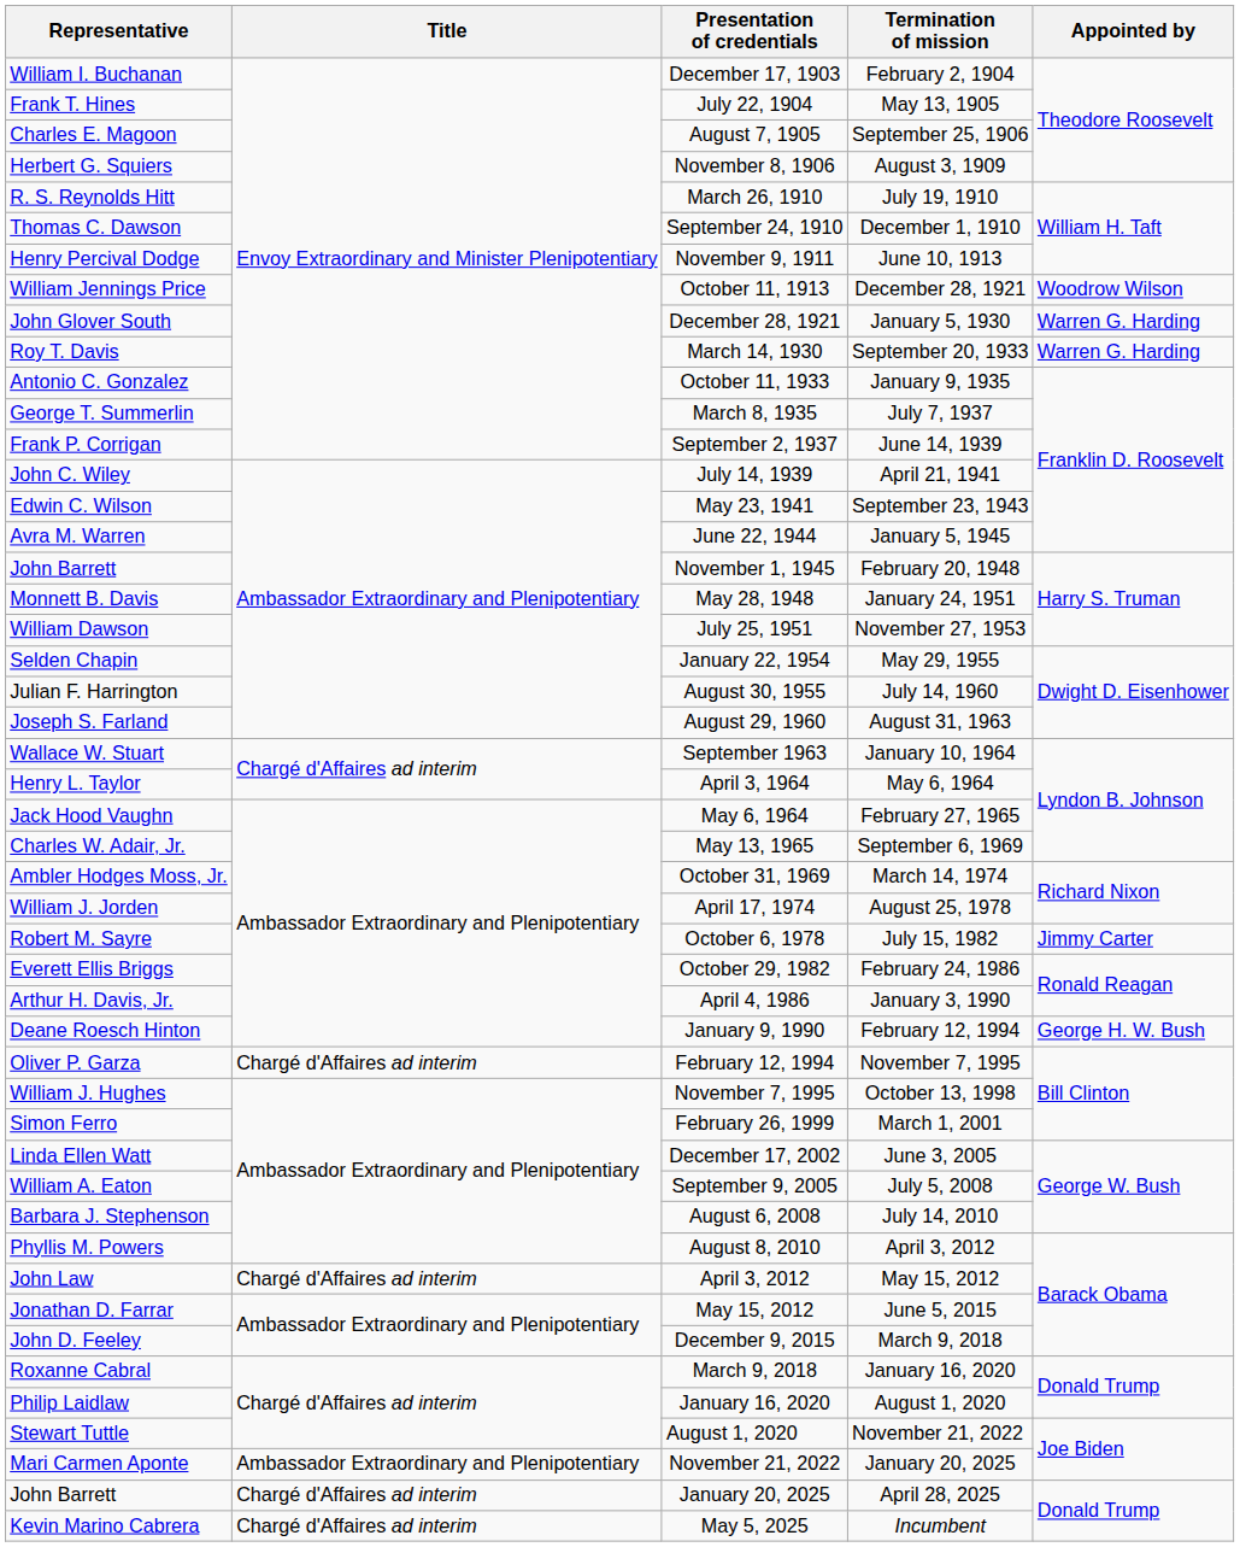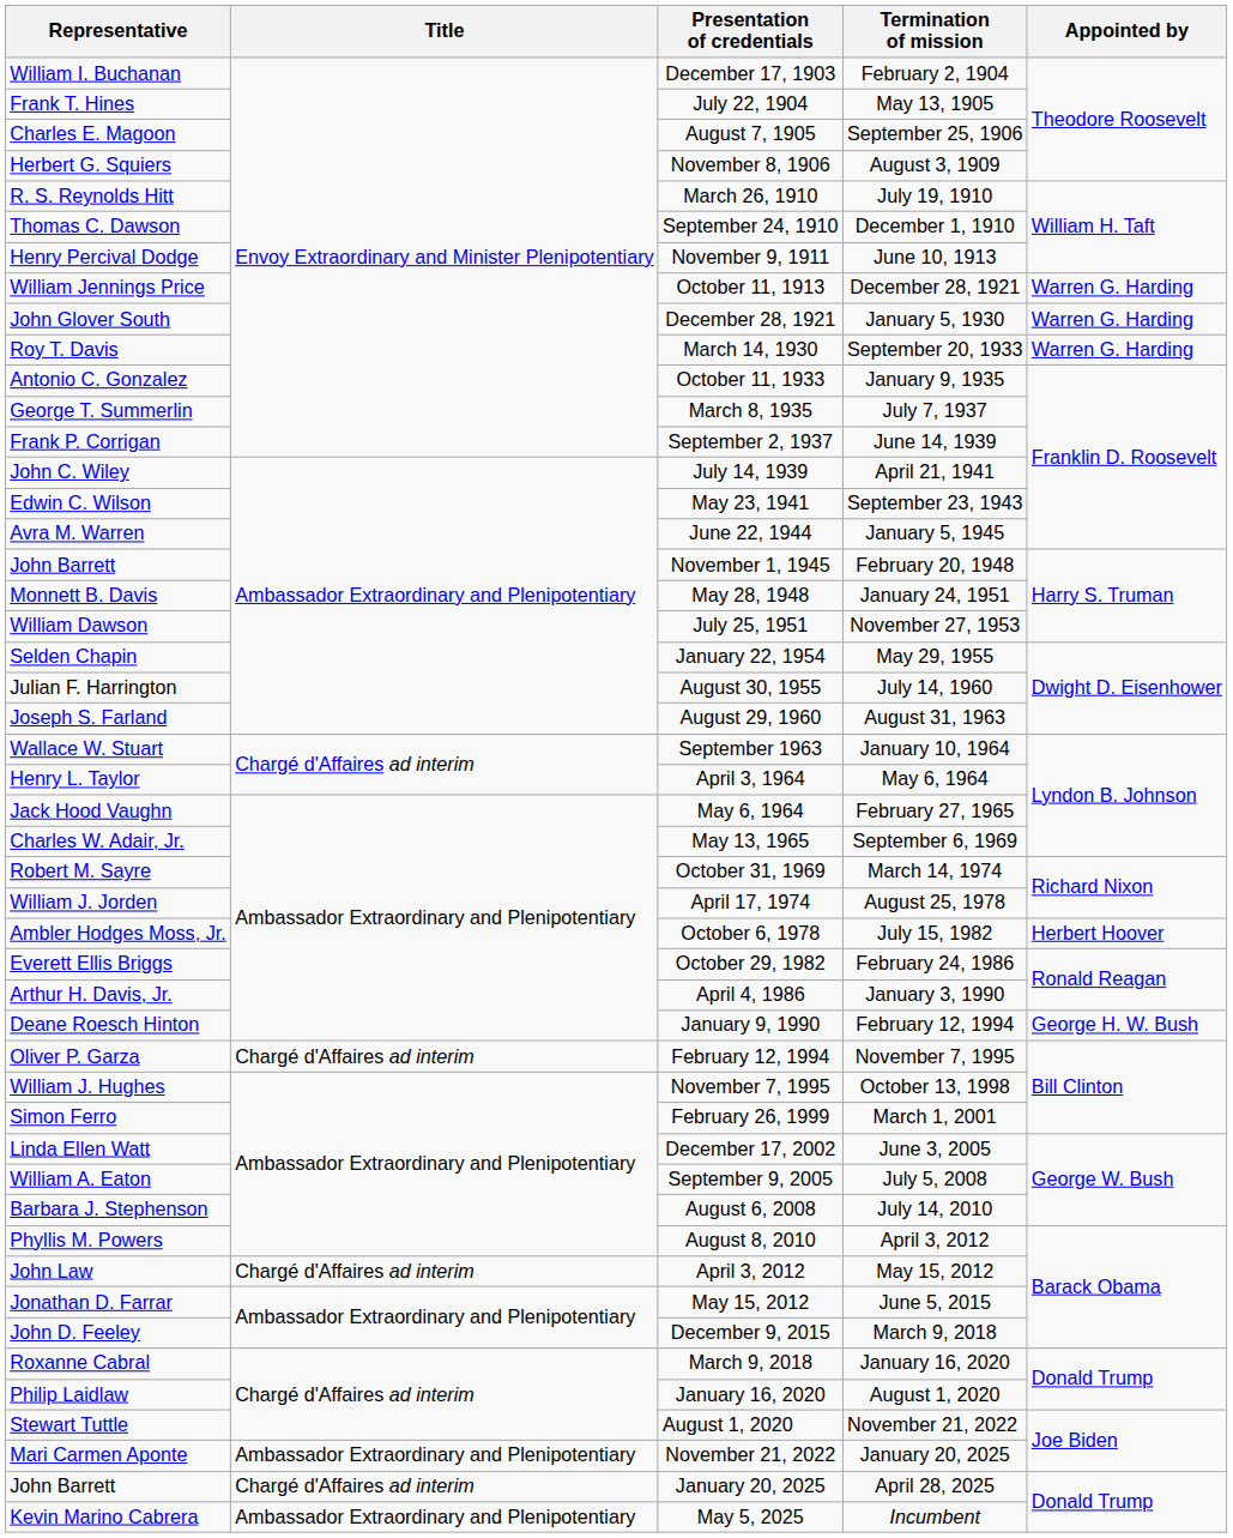October 11, 1913 | Appointed by: Woodrow Wilson -> Warren G. Harding
October 31, 1969 | Representative: Ambler Hodges Moss, Jr. -> Robert M. Sayre
October 6, 1978 | Representative: Robert M. Sayre -> Ambler Hodges Moss, Jr.
October 6, 1978 | Appointed by: Jimmy Carter -> Herbert Hoover
May 5, 2025 | Title: Chargé d'Affaires ad interim -> Ambassador Extraordinary and Plenipotentiary
